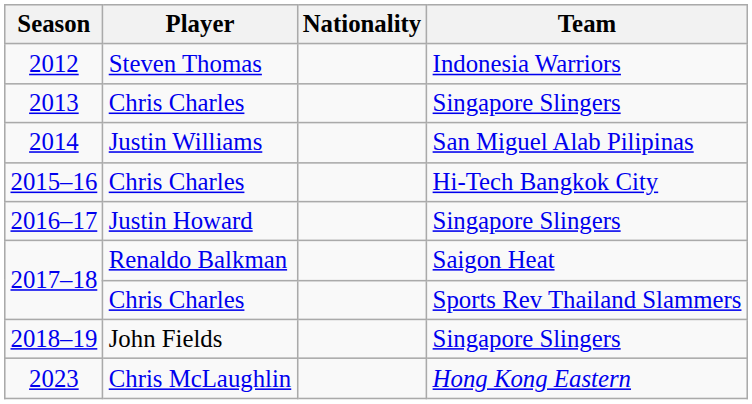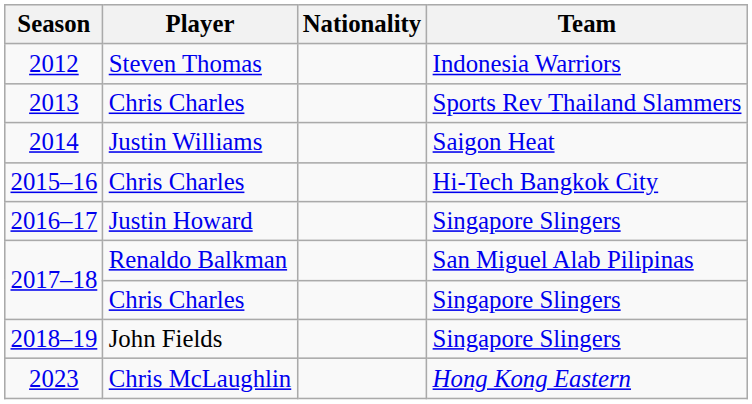2013 | Team: Singapore Slingers -> Sports Rev Thailand Slammers
2014 | Team: San Miguel Alab Pilipinas -> Saigon Heat
2017–18 / Renaldo Balkman | Team: Saigon Heat -> San Miguel Alab Pilipinas
2017–18 / Chris Charles | Team: Sports Rev Thailand Slammers -> Singapore Slingers
